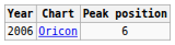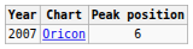Oricon | Year: 2006 -> 2007
